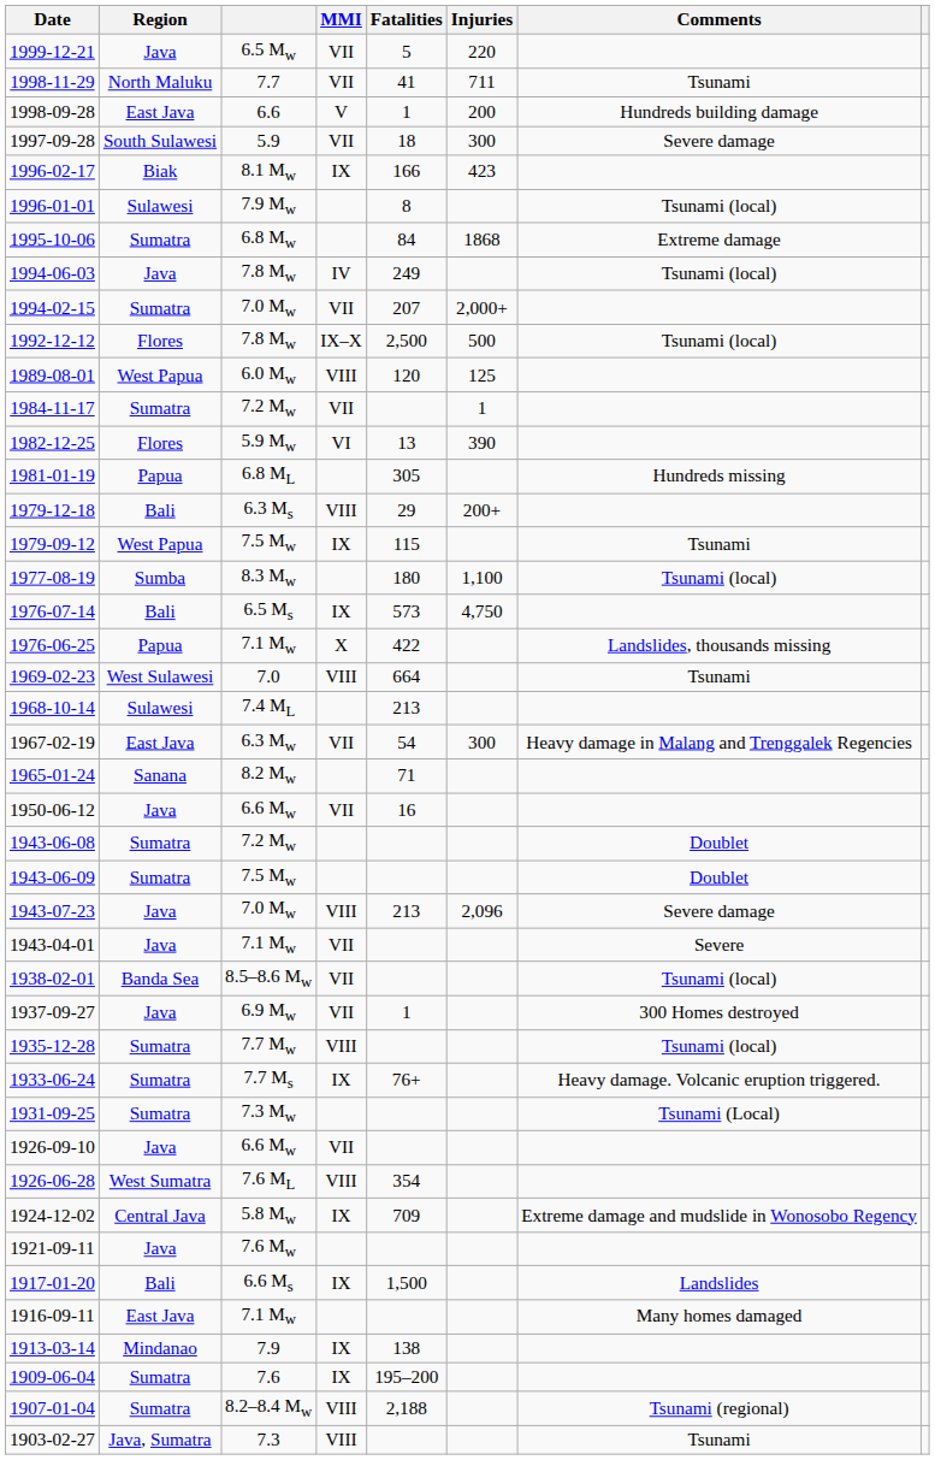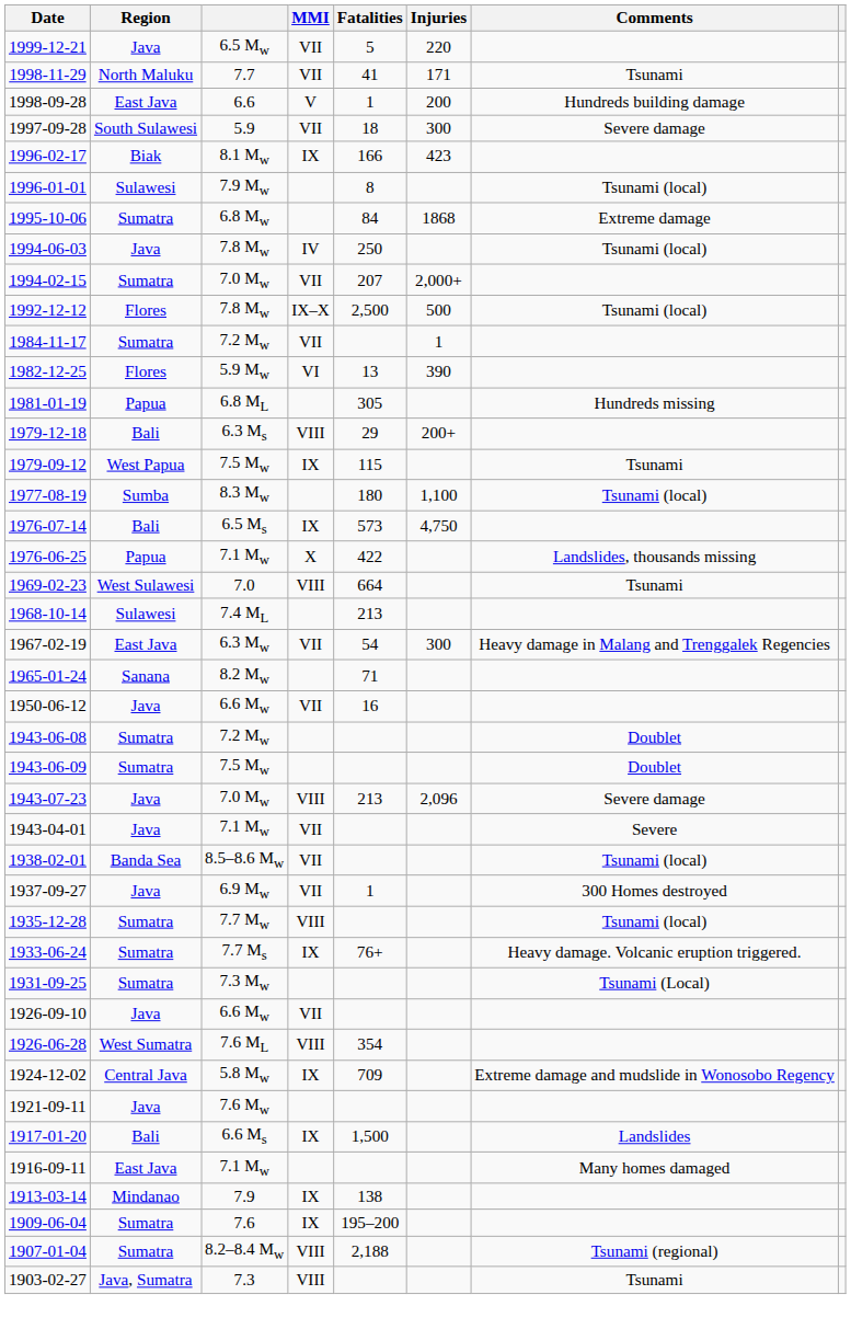1998-11-29 | Injuries: 711 -> 171
1994-06-03 | Fatalities: 249 -> 250
- row: 1989-08-01 | West Papua | 6.0 Mw | VIII | 120 | 125
